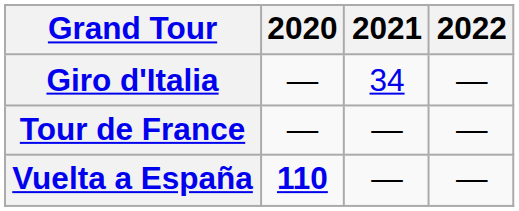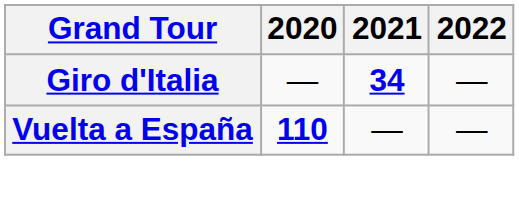Giro d'Italia | 2021: normal -> bold
- row: Tour de France | — | — | —
